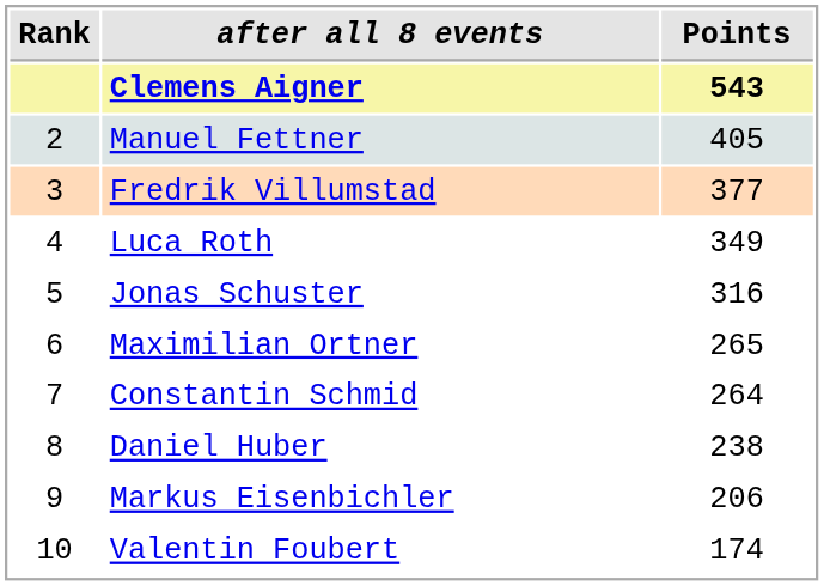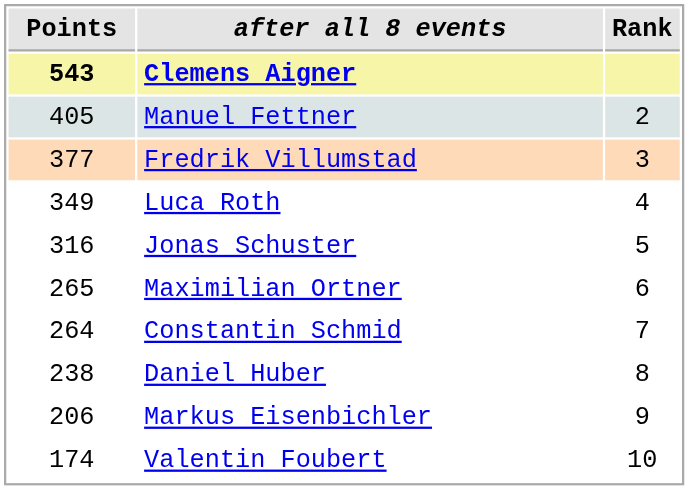columns swapped: Rank <-> Points
